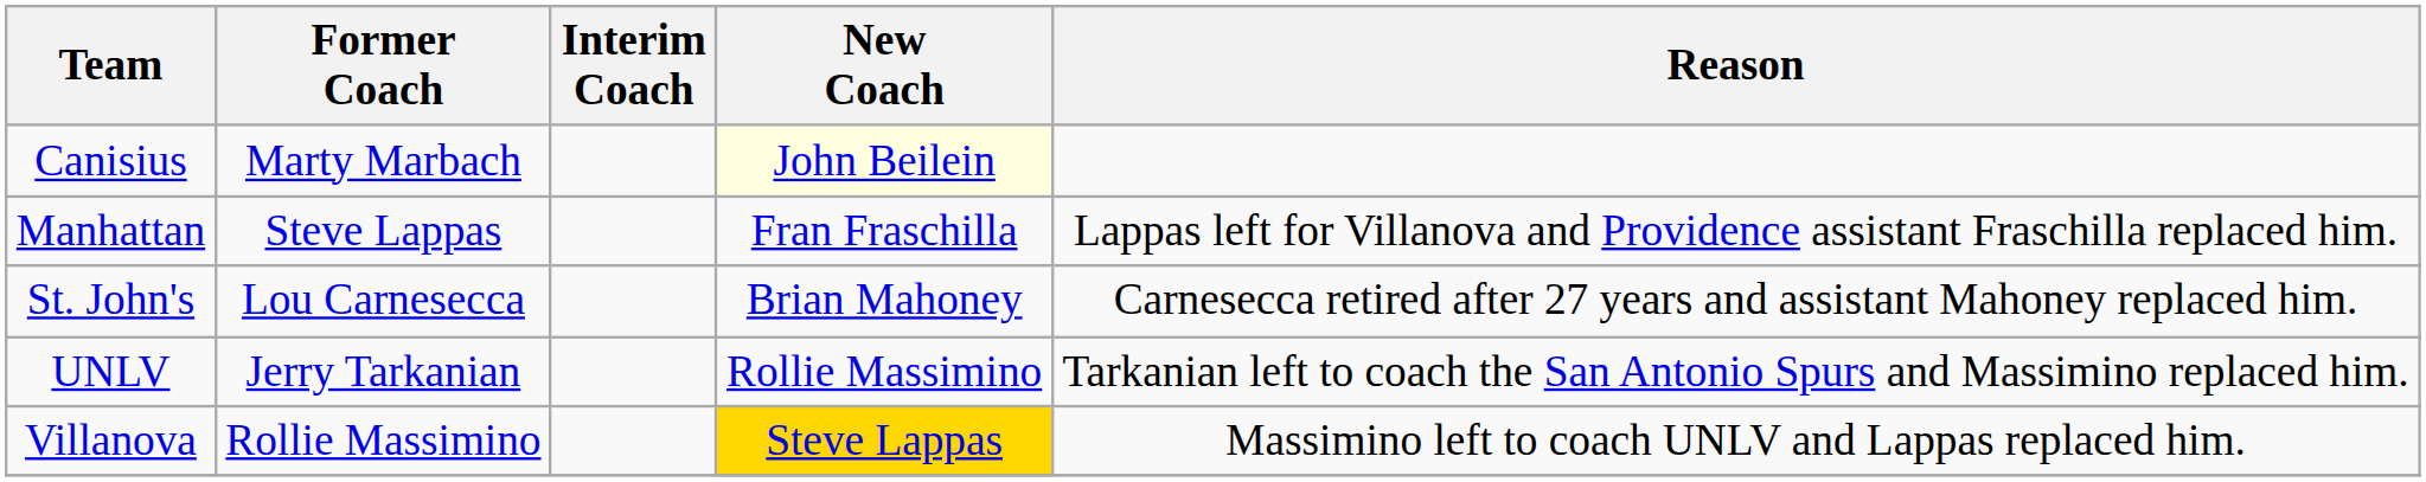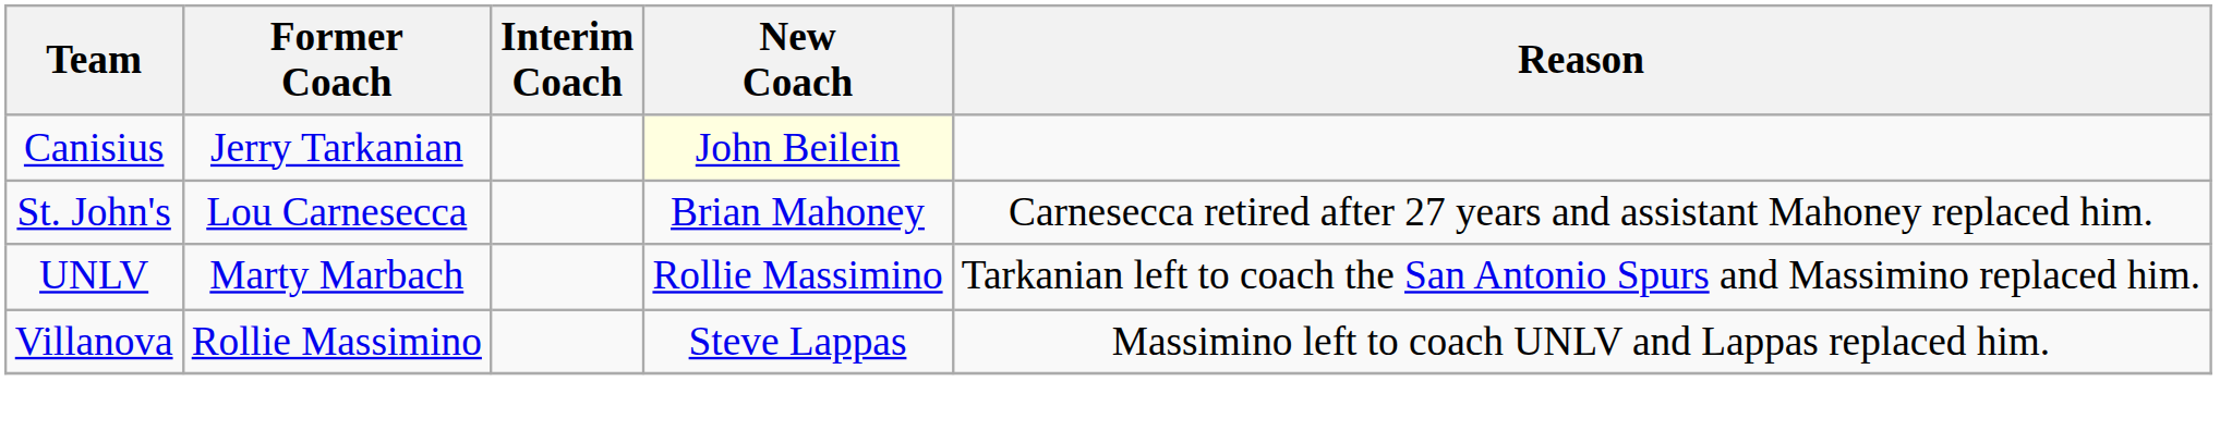Canisius | Former Coach: Marty Marbach -> Jerry Tarkanian
- row: Manhattan | Steve Lappas | Fran Fraschilla | Lappas left for Villanova and Providence assistant Fraschilla replaced him.
UNLV | Former Coach: Jerry Tarkanian -> Marty Marbach
Villanova | New Coach: gold background -> no background
